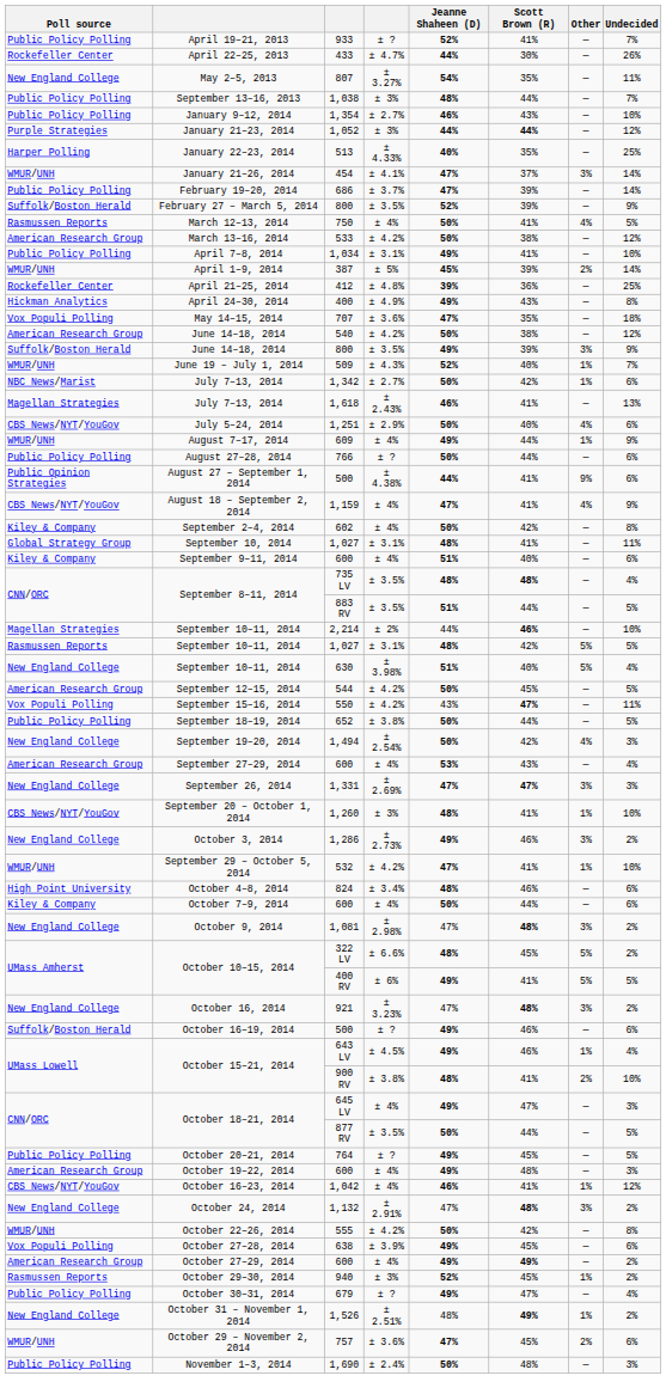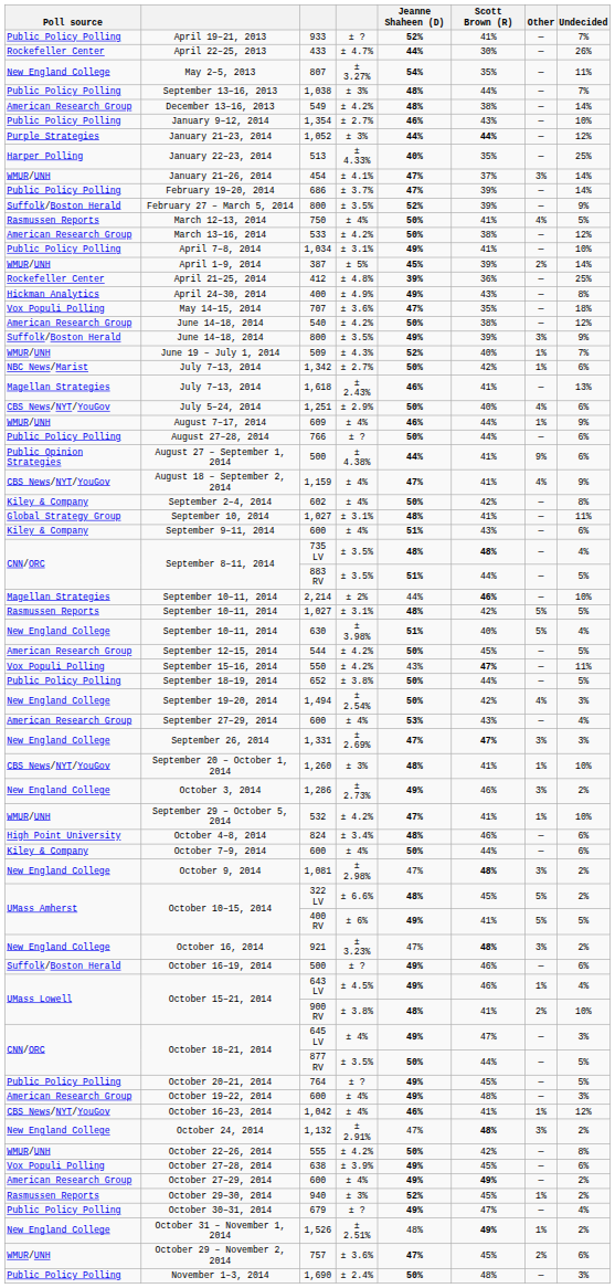+ row: American Research Group | December 13–16, 2013 | 549 | ± 4.2% | 48% | 38% | — | 14%
609 | Jeanne Shaheen (D): 49% -> 46%
September 9–11, 2014 / 600 | Scott Brown (R): 40% -> 43%
